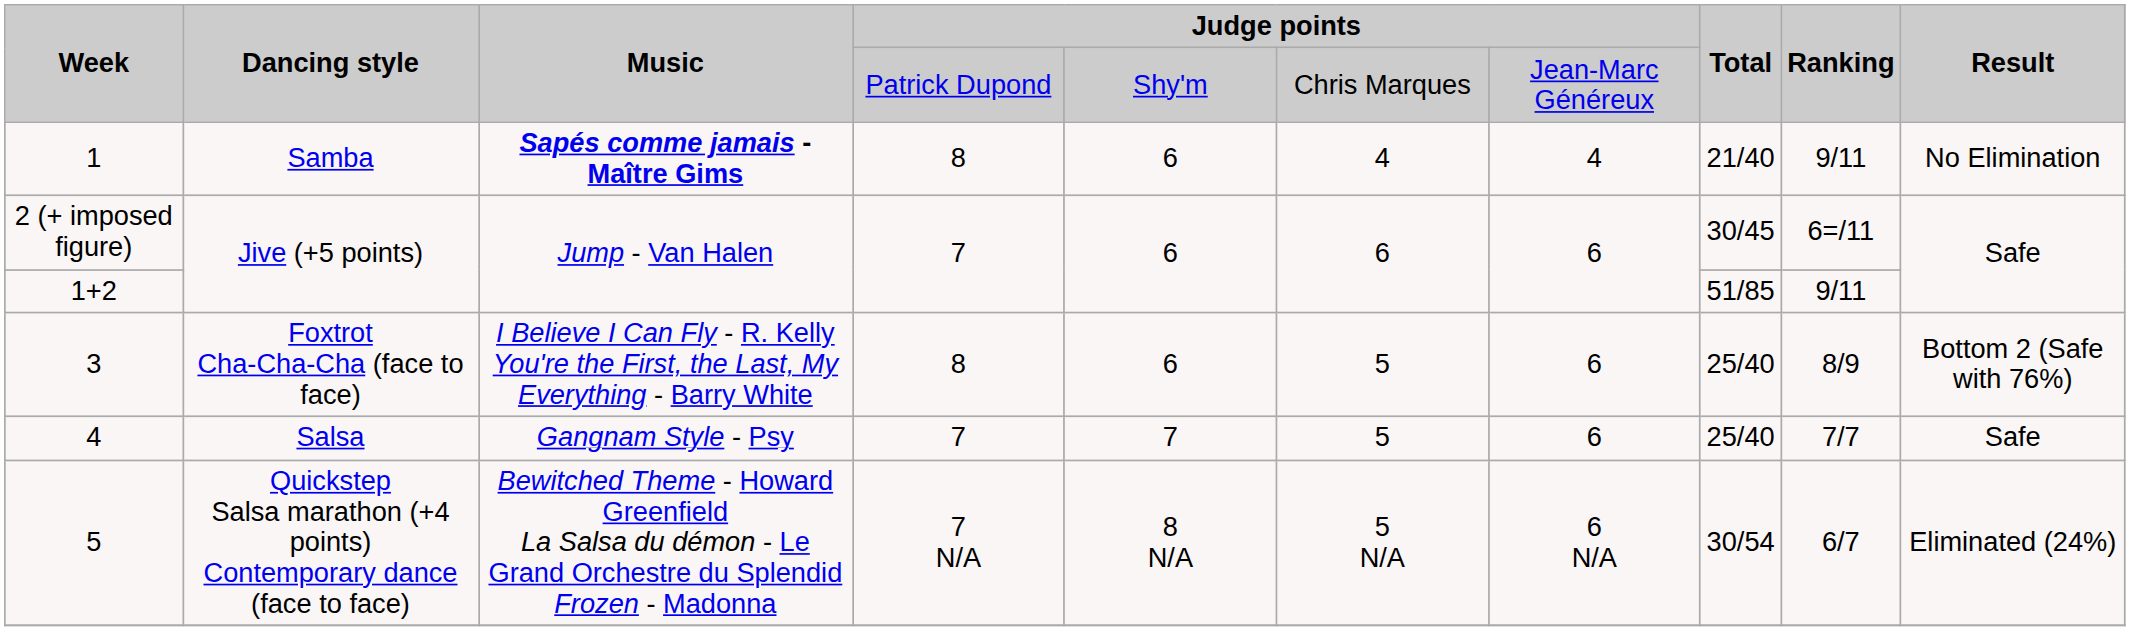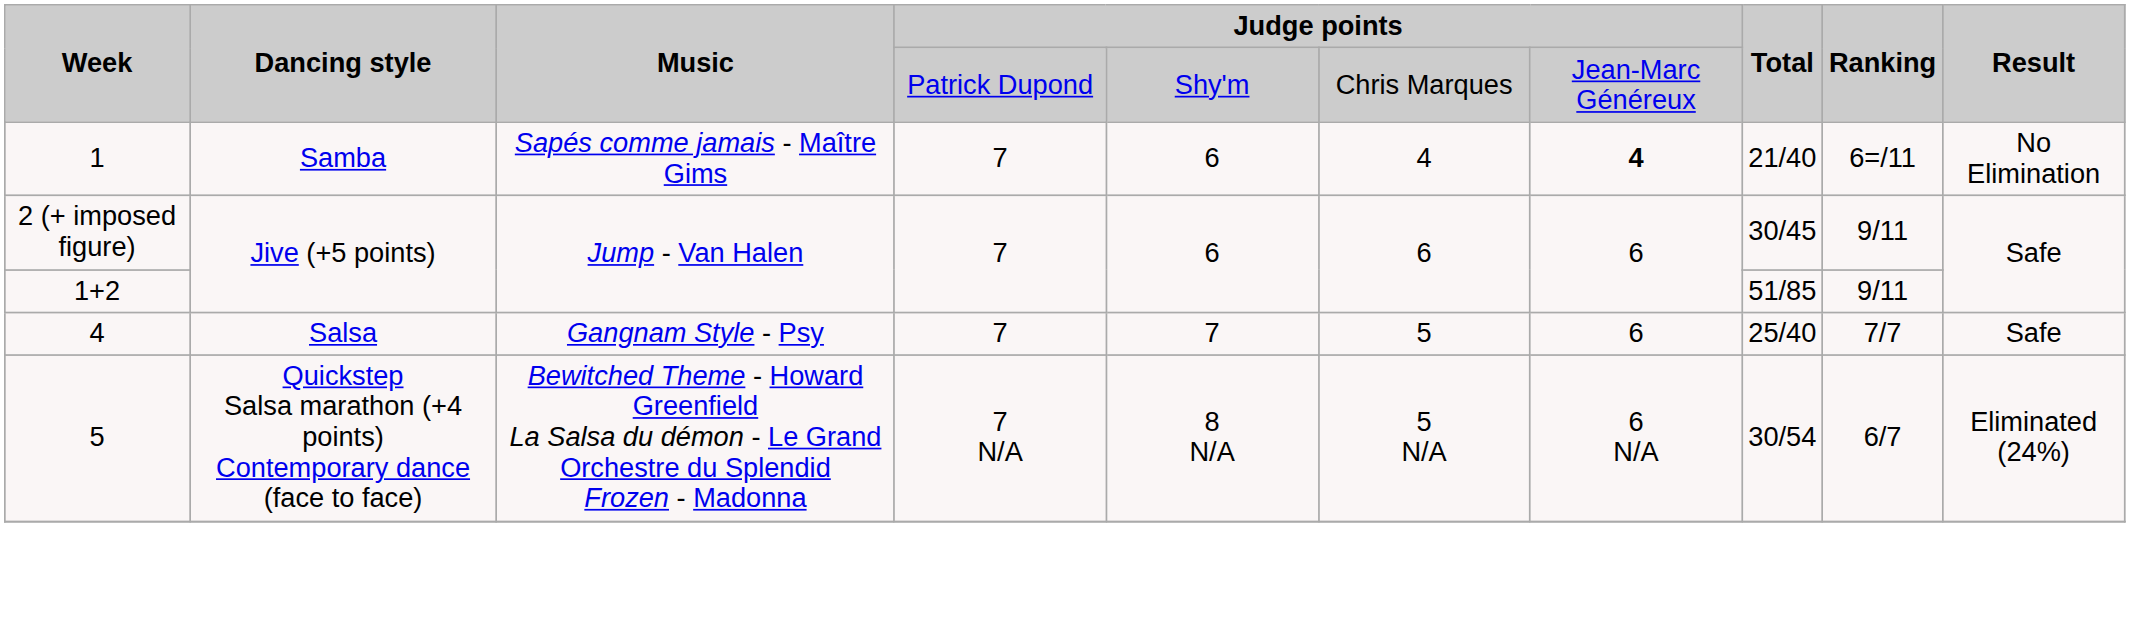1 | Music: bold -> normal
1 | column 4: 8 -> 7
1 | column 7: normal -> bold
1 | Ranking: 9/11 -> 6=/11
2 (+ imposed figure) | Ranking: 6=/11 -> 9/11
- row: 3 | Foxtrot Cha-Cha-Cha (face to face) | I Believe I Can Fly - R. Kelly You're the First, the Last, My Everything - Barry White | 8 | 6 | 5 | 6 | 25/40 | 8/9 | Bottom 2 (Safe with 76%)
